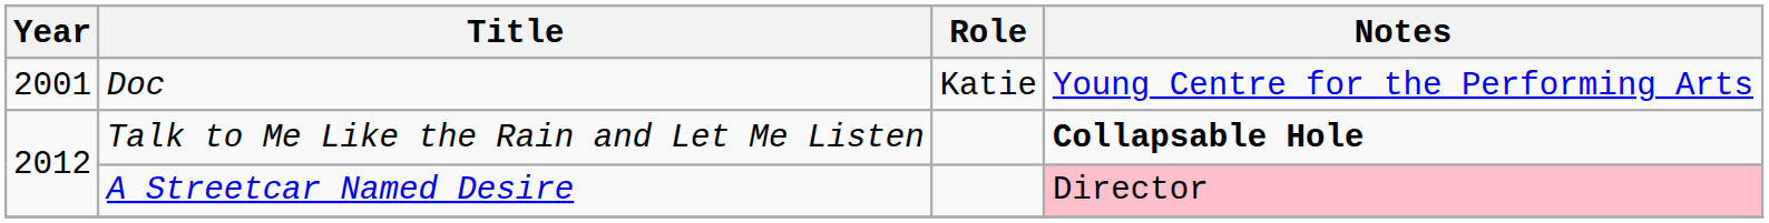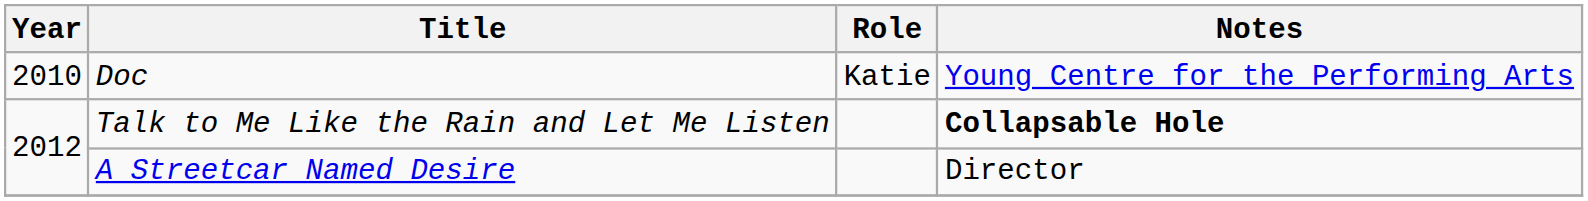Doc | Year: 2001 -> 2010
A Streetcar Named Desire | Notes: pink background -> no background
